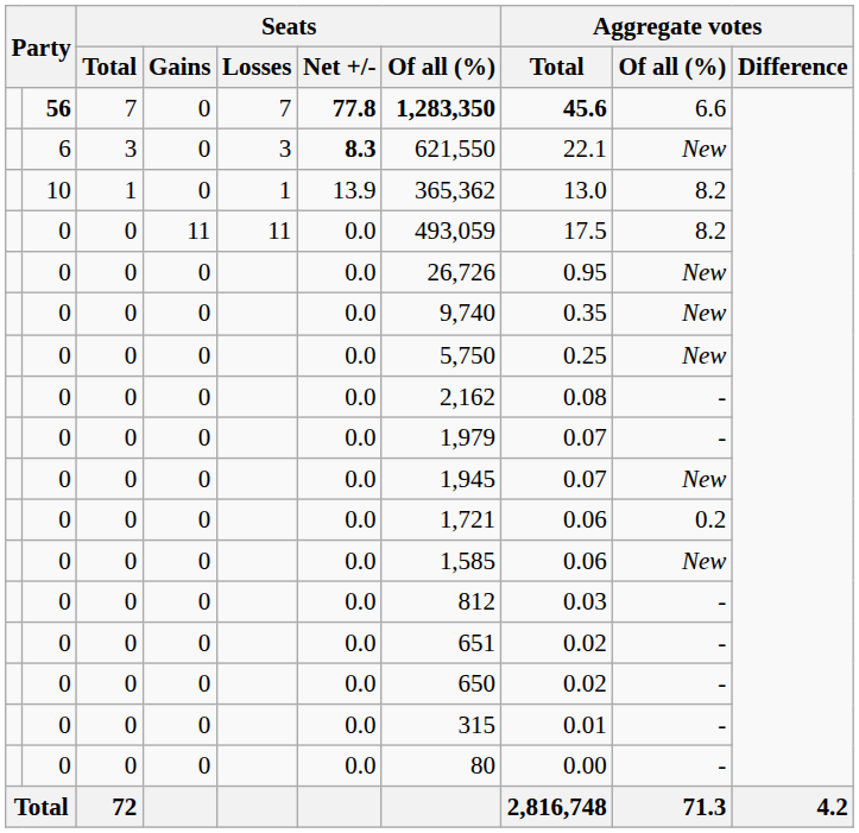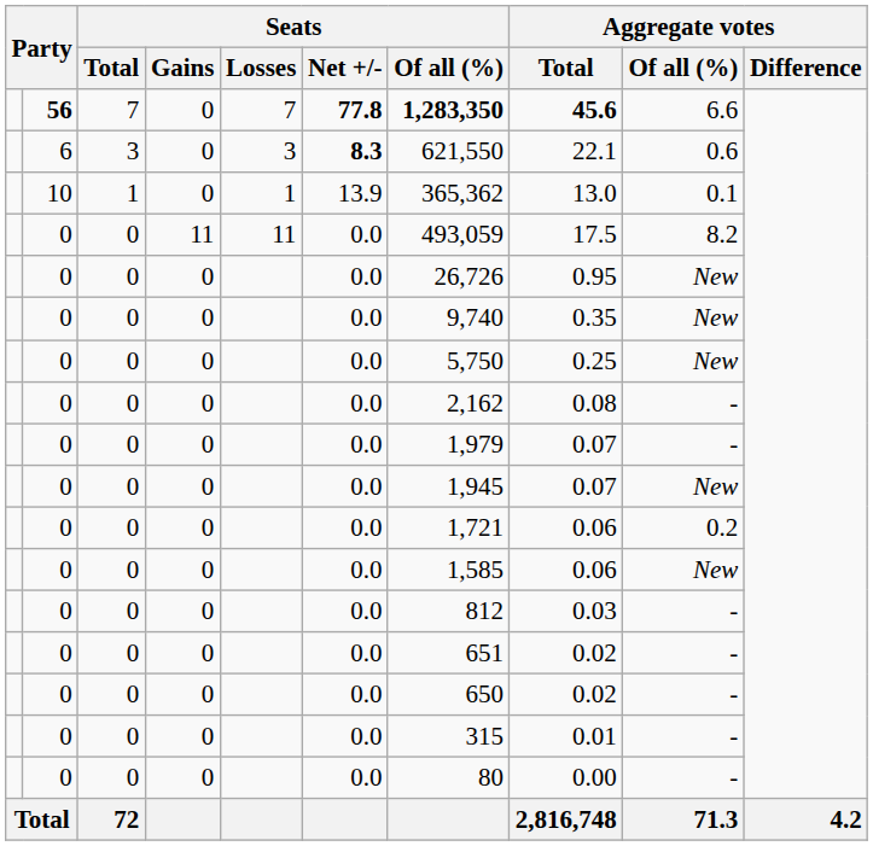6 | Aggregate votes / Of all (%): New -> 0.6
10 | Aggregate votes / Of all (%): 8.2 -> 0.1
